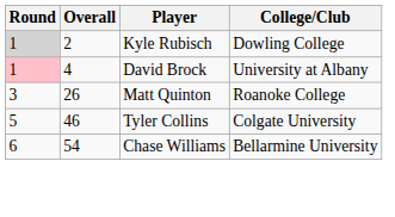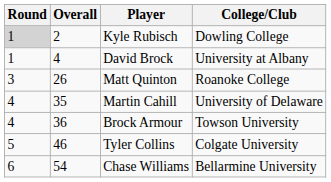David Brock | Round: pink background -> no background
+ row: 4 | 35 | Martin Cahill | University of Delaware
+ row: 4 | 36 | Brock Armour | Towson University
